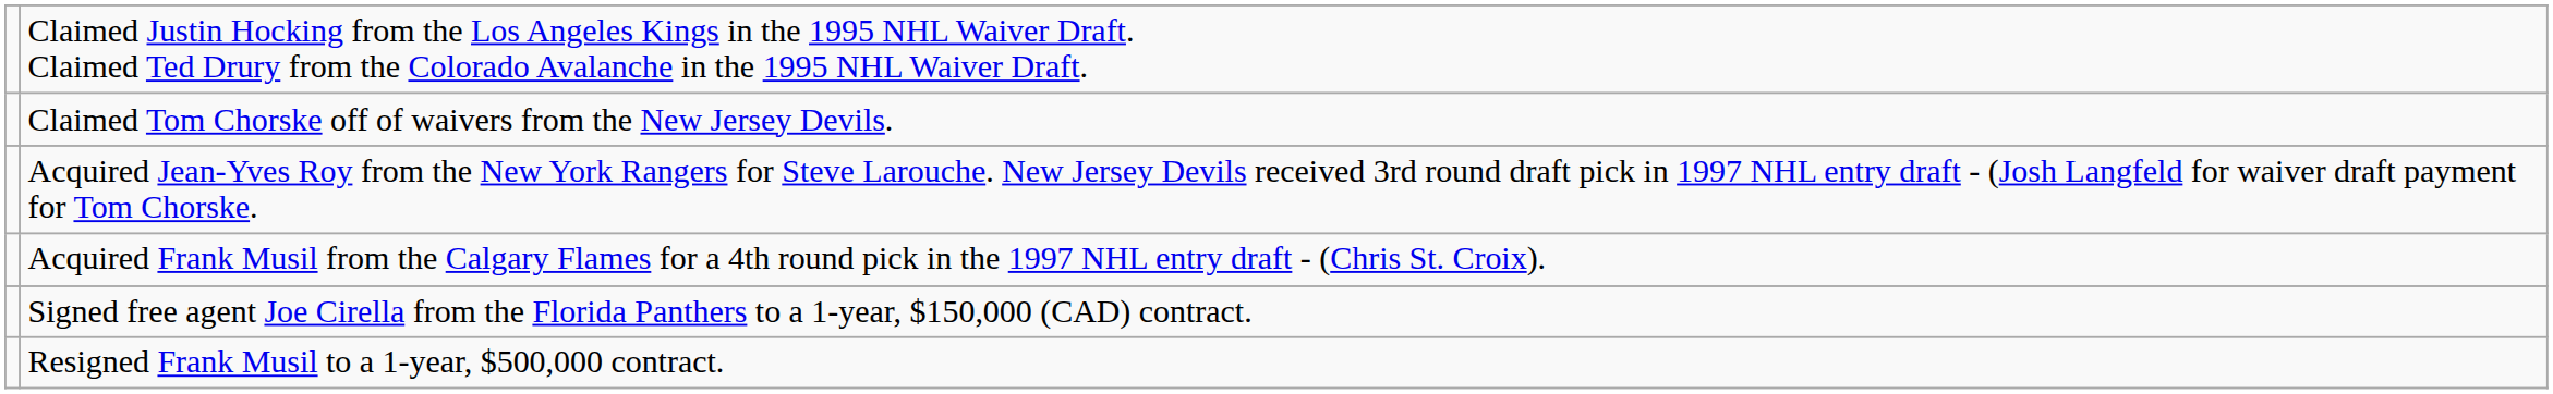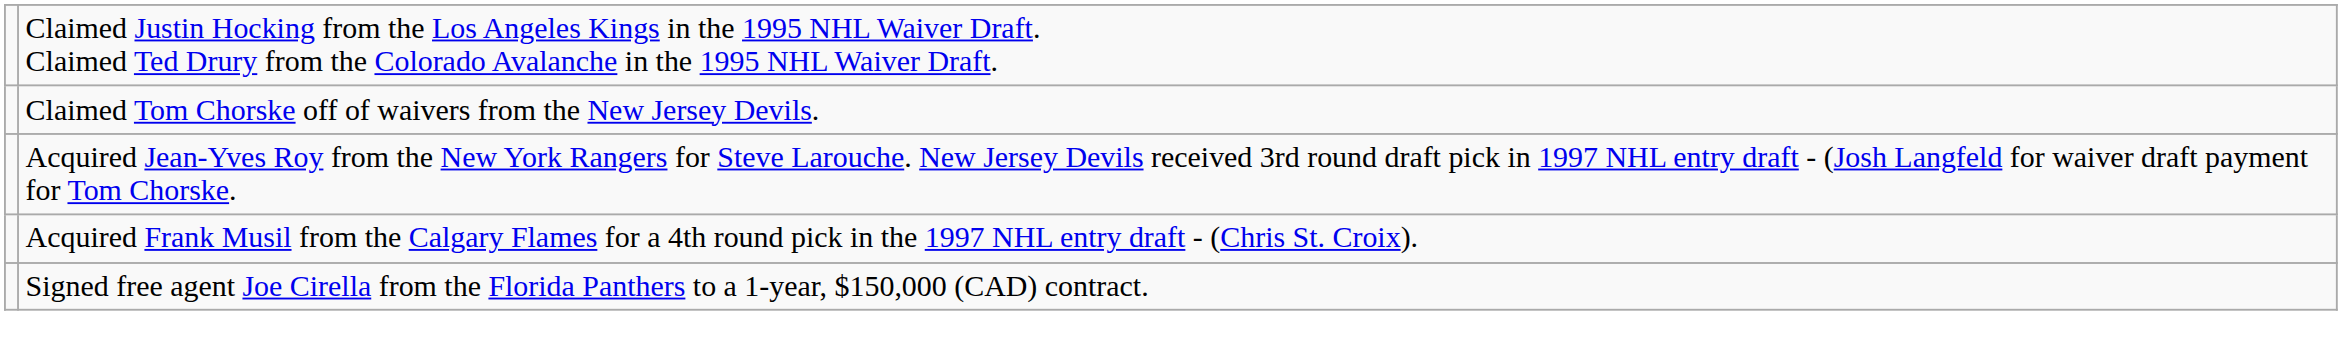- row: Resigned Frank Musil to a 1-year, $500,000 contract.
